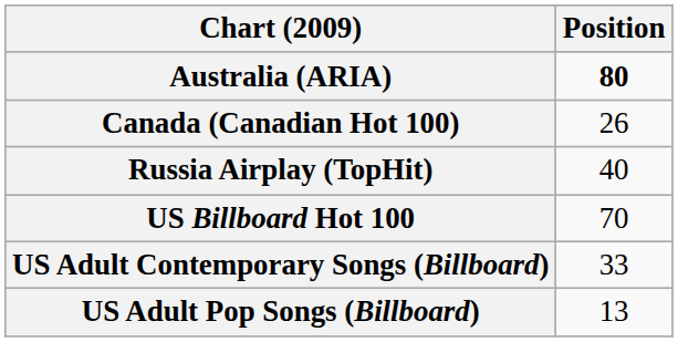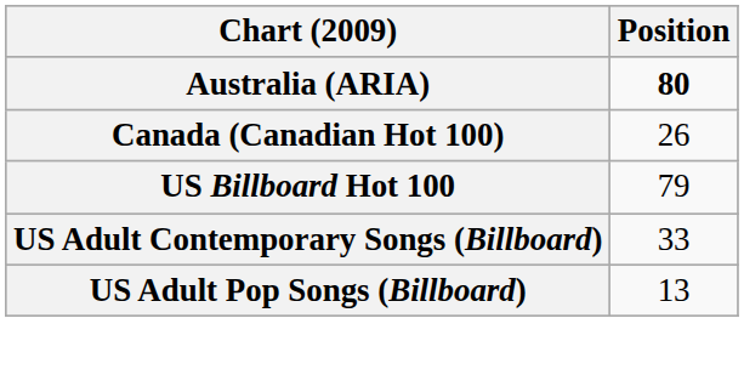- row: Russia Airplay (TopHit) | 40
US Billboard Hot 100 | Position: 70 -> 79
